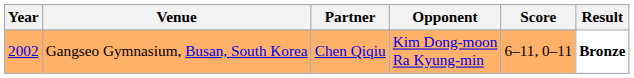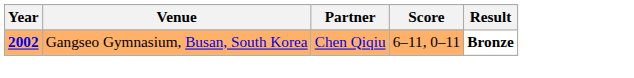- column: Opponent | Kim Dong-moon Ra Kyung-min
Gangseo Gymnasium, Busan, South Korea | Year: normal -> bold
